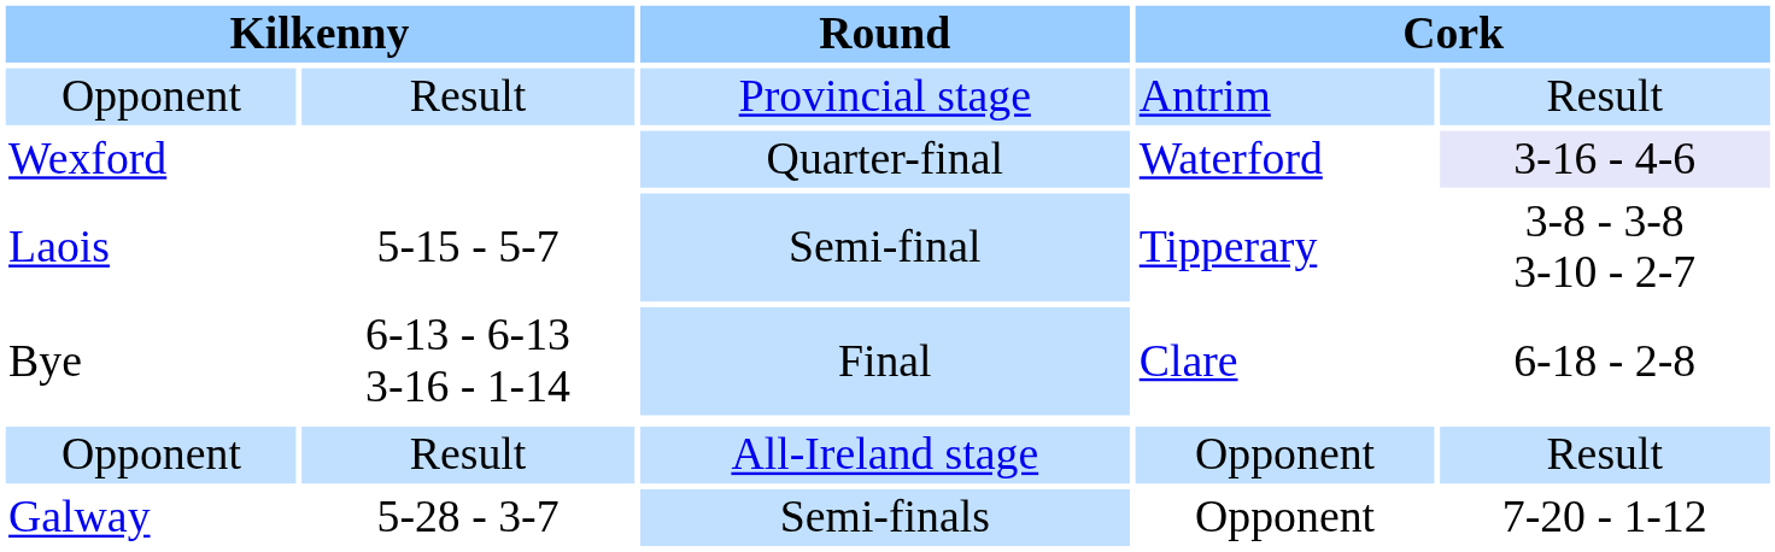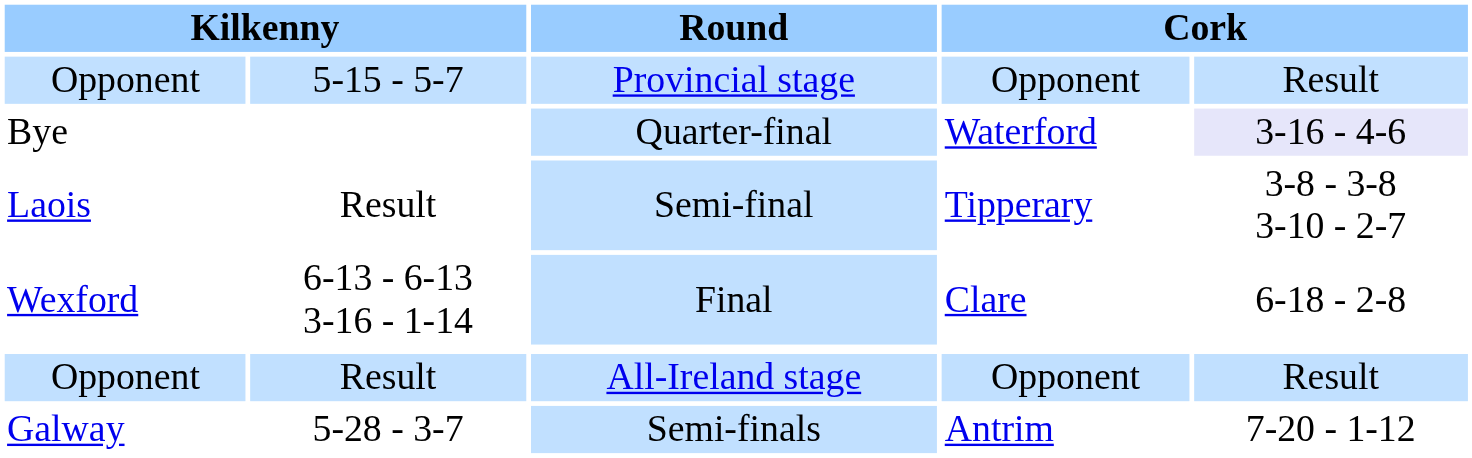Provincial stage | column 2: Result -> 5-15 - 5-7
Provincial stage | column 4: Antrim -> Opponent
Quarter-final | column 1: Wexford -> Bye
Semi-final | column 2: 5-15 - 5-7 -> Result
Final | column 1: Bye -> Wexford
Semi-finals | column 4: Opponent -> Antrim
